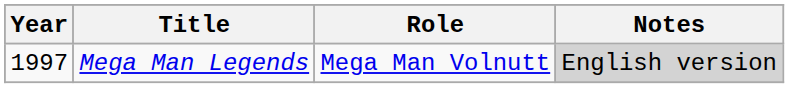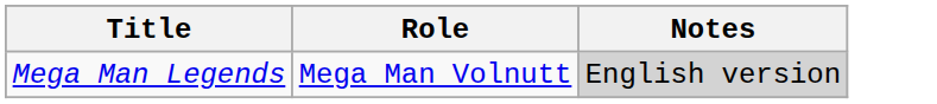- column: Year | 1997
